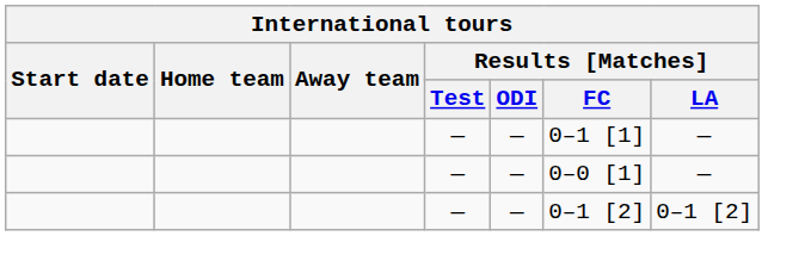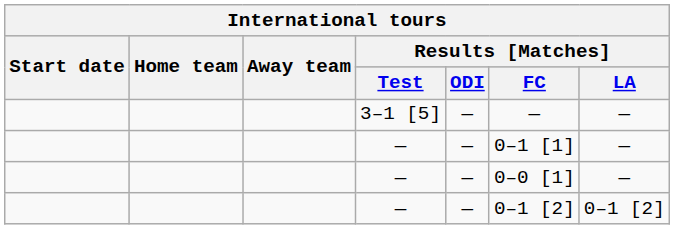+ row: 3–1 [5] | — | — | —
